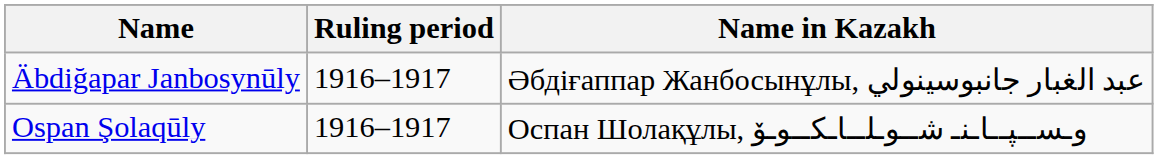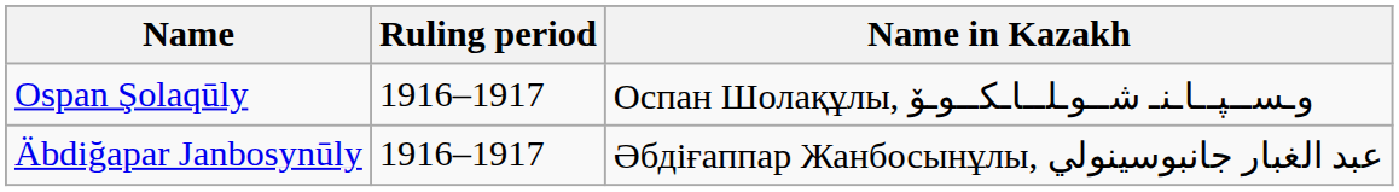rows swapped: Äbdiğapar Janbosynūly <-> Ospan Şolaqūly
